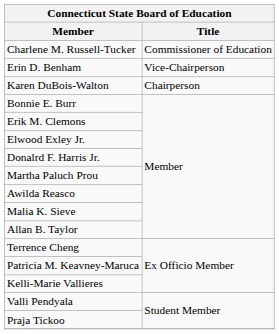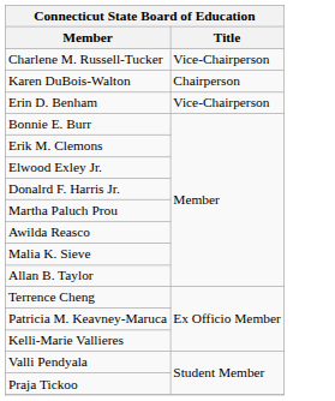Charlene M. Russell-Tucker | Title: Commissioner of Education -> Vice-Chairperson
rows swapped: Karen DuBois-Walton <-> Erin D. Benham
